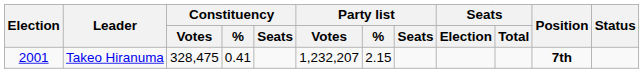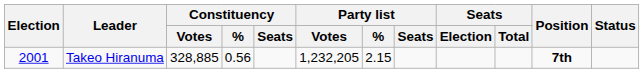Takeo Hiranuma | Constituency / Votes: 328,475 -> 328,885
Takeo Hiranuma | Constituency / %: 0.41 -> 0.56
Takeo Hiranuma | Party list / Votes: 1,232,207 -> 1,232,205
